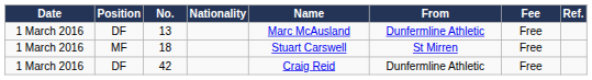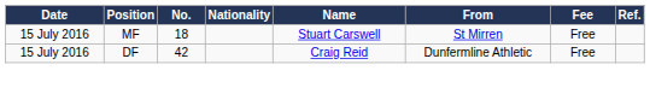- row: 1 March 2016 | DF | 13 | Marc McAusland | Dunfermline Athletic | Free
18 | Date: 1 March 2016 -> 15 July 2016
42 | Date: 1 March 2016 -> 15 July 2016
